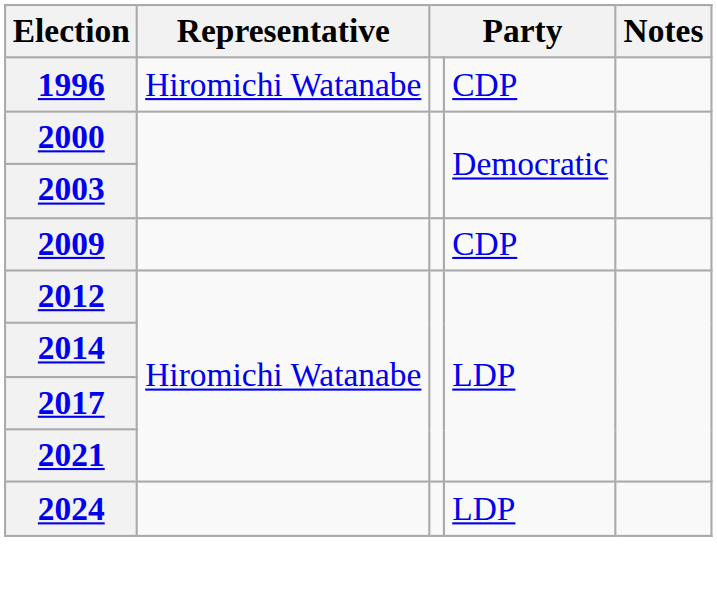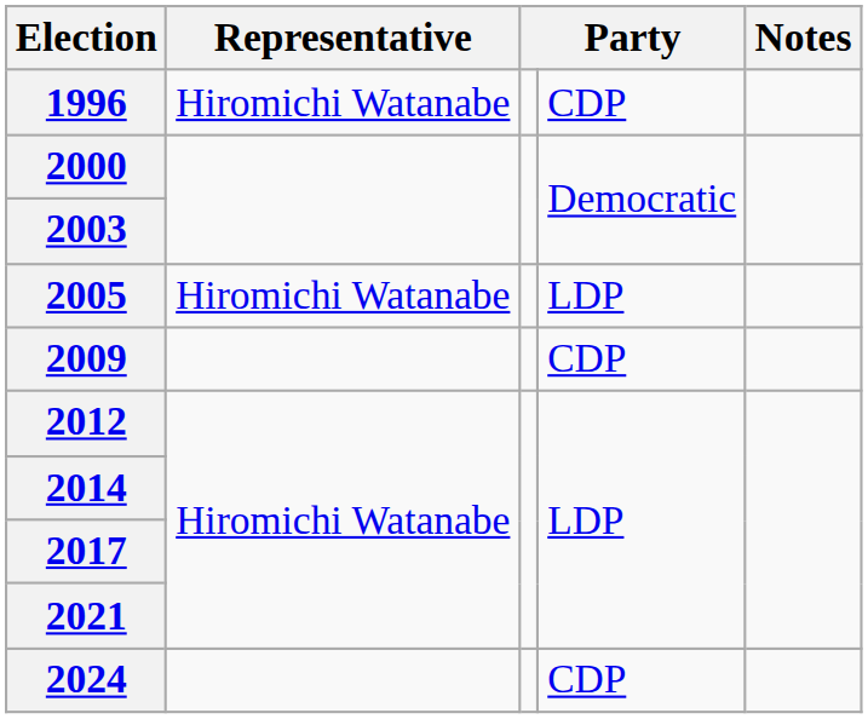+ row: 2005 | Hiromichi Watanabe | LDP
2024 | column 4: LDP -> CDP
